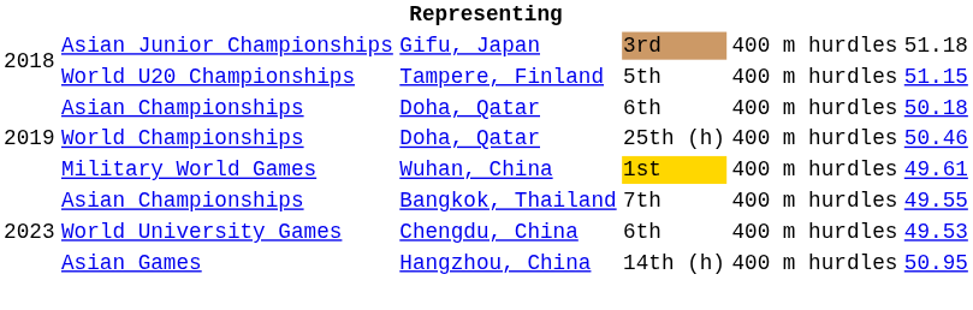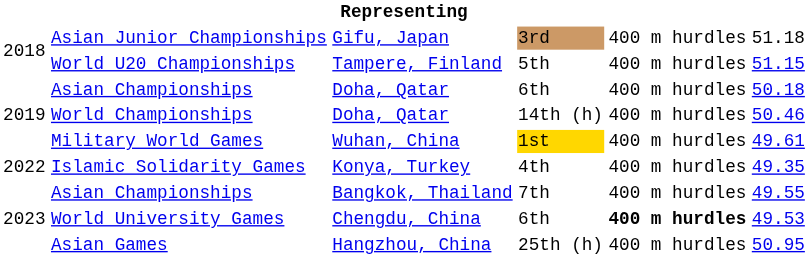World Championships | column 4: 25th (h) -> 14th (h)
+ row: 2022 | Islamic Solidarity Games | Konya, Turkey | 4th | 400 m hurdles | 49.35
World University Games | column 5: normal -> bold
Asian Games | column 4: 14th (h) -> 25th (h)
